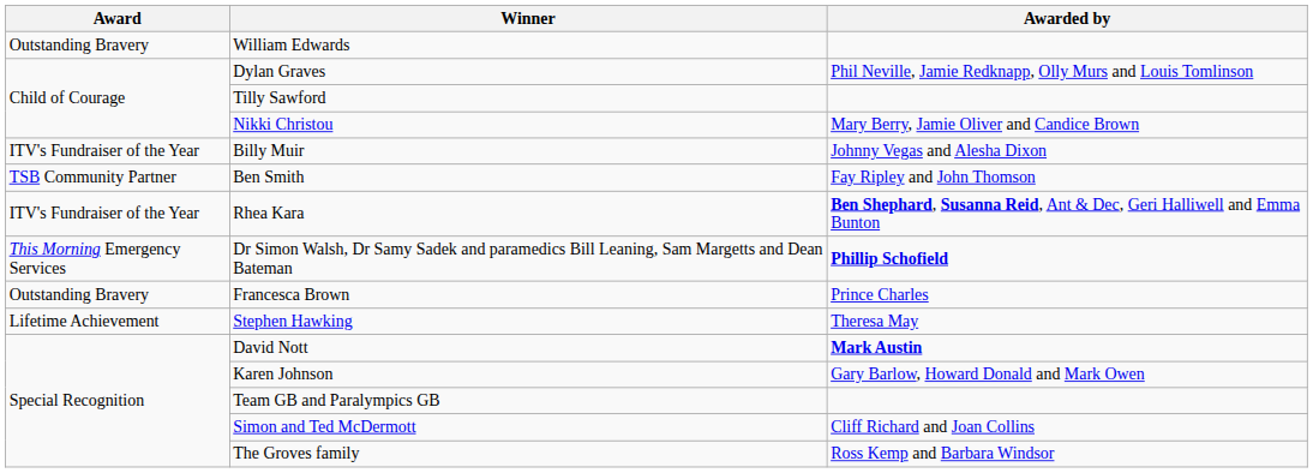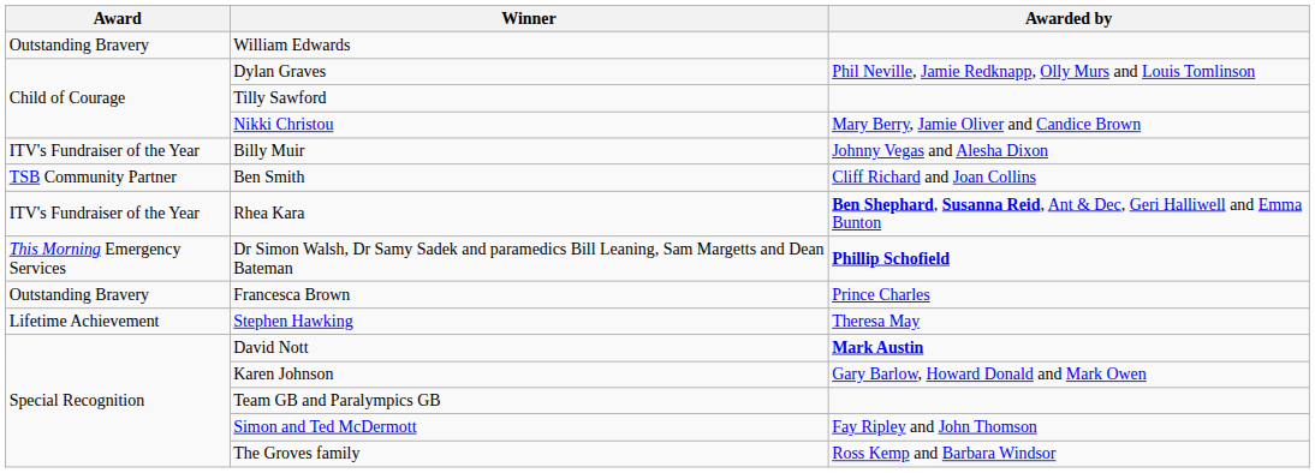Ben Smith | Awarded by: Fay Ripley and John Thomson -> Cliff Richard and Joan Collins
Simon and Ted McDermott | Awarded by: Cliff Richard and Joan Collins -> Fay Ripley and John Thomson
